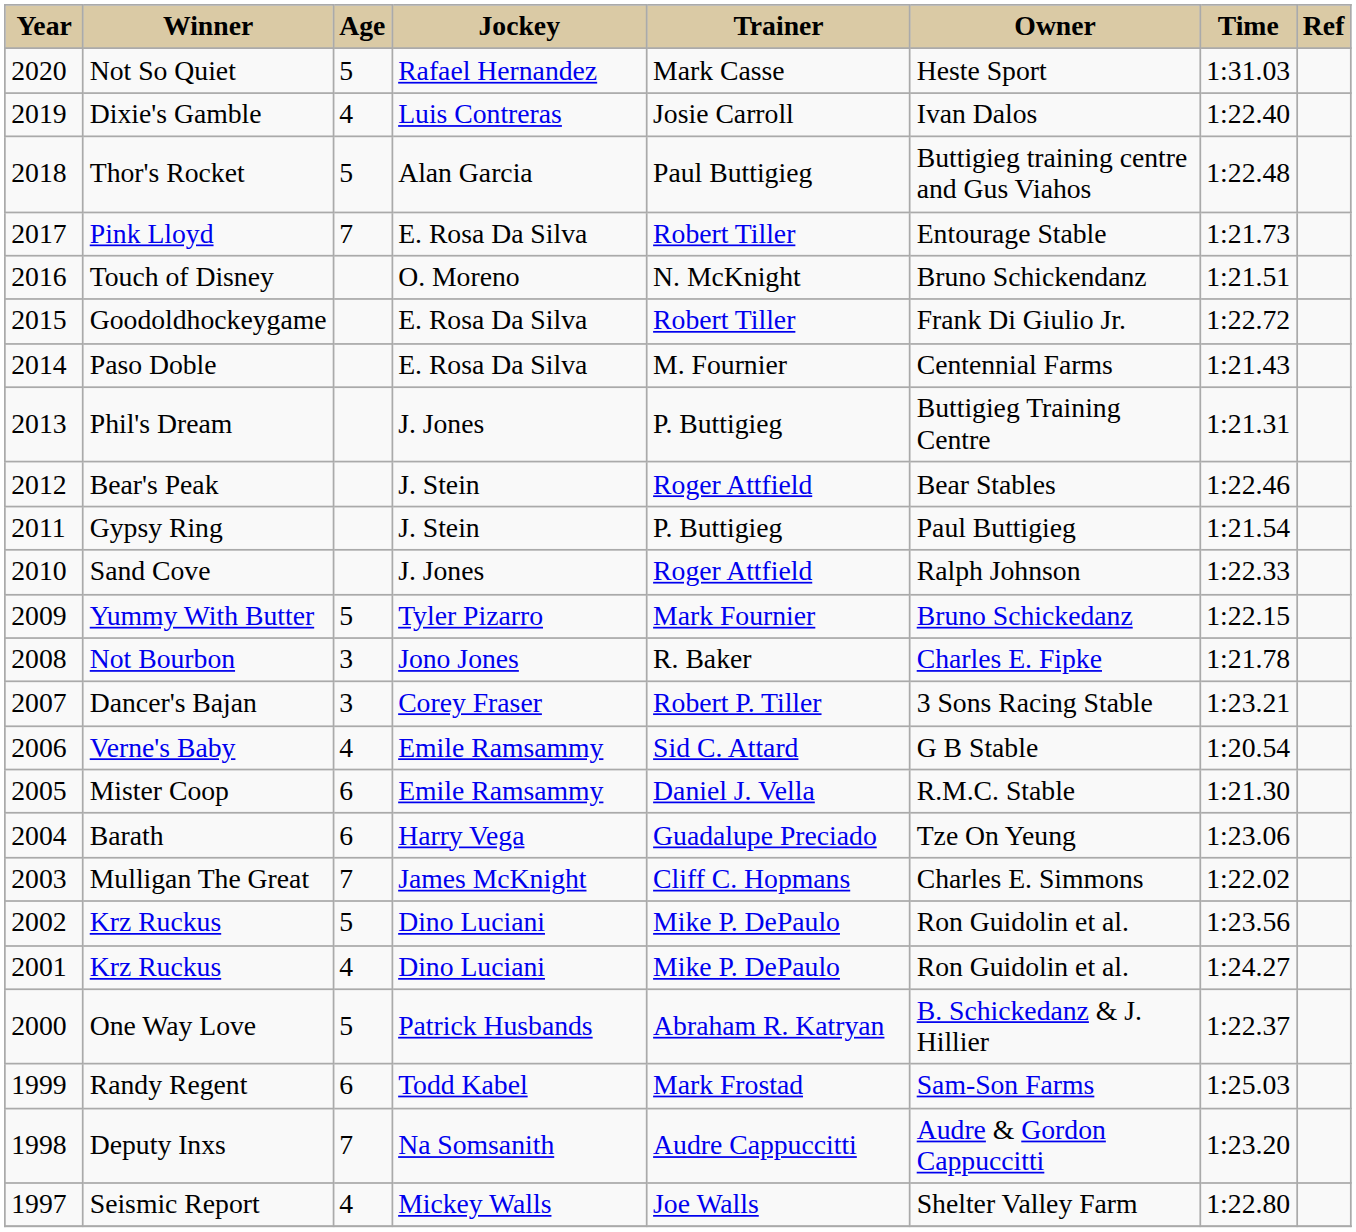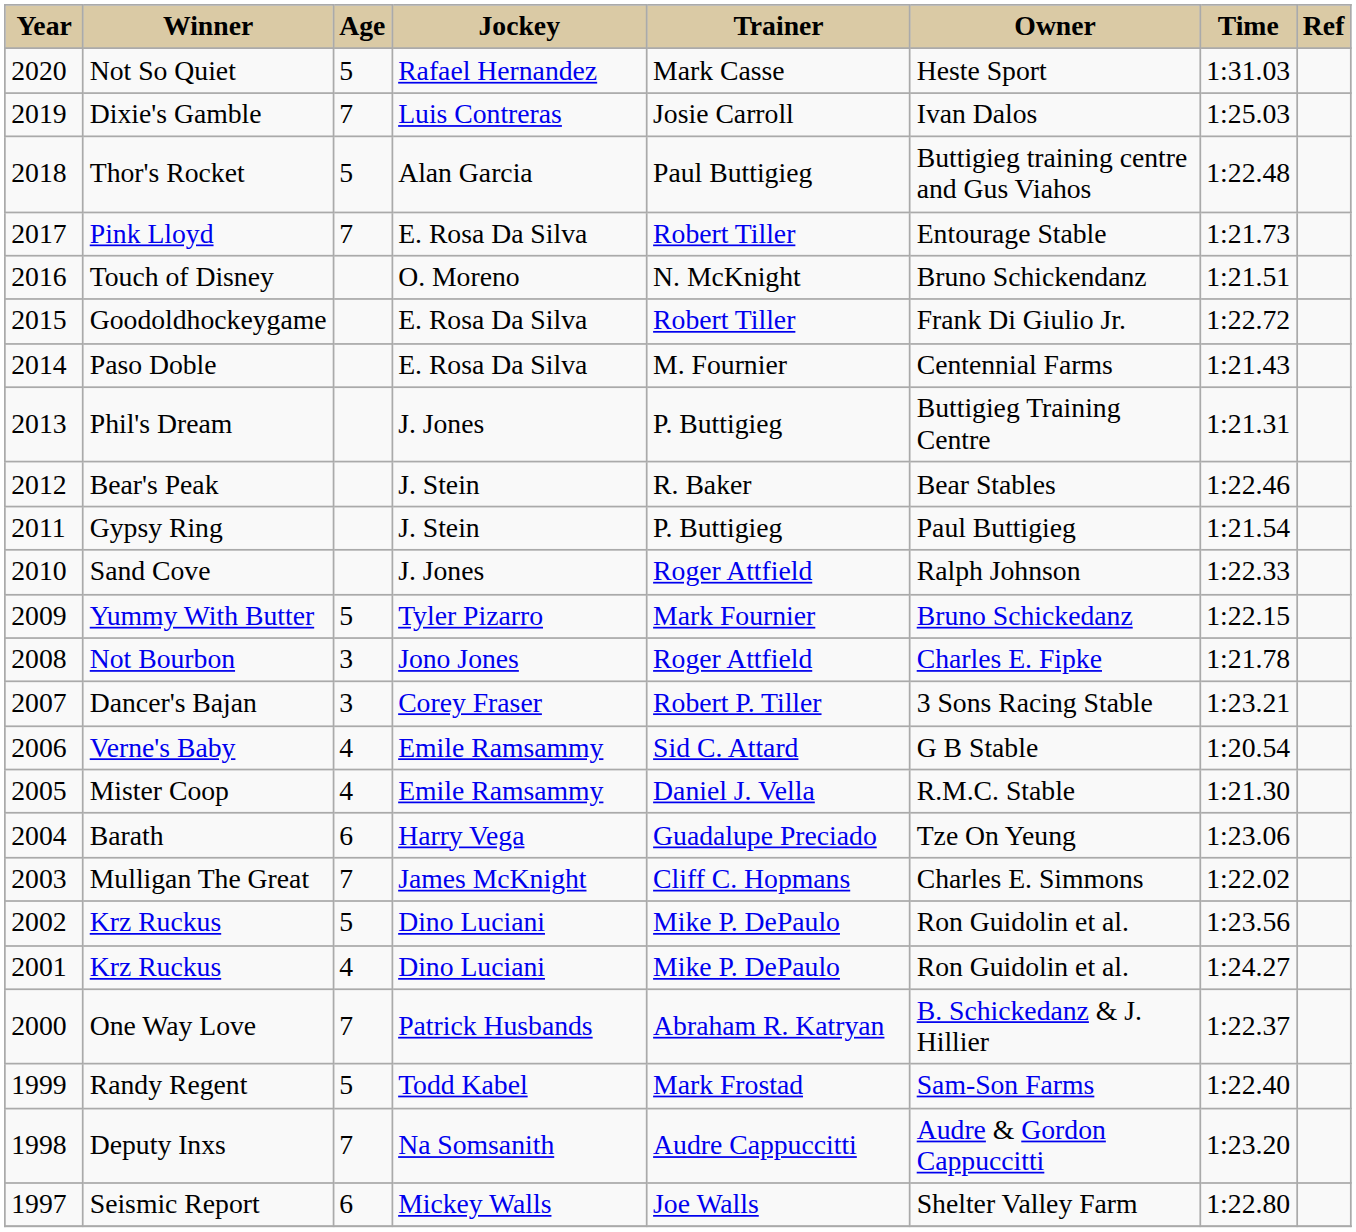Dixie's Gamble | Age: 4 -> 7
Dixie's Gamble | Time: 1:22.40 -> 1:25.03
Bear's Peak | Trainer: Roger Attfield -> R. Baker
Not Bourbon | Trainer: R. Baker -> Roger Attfield
Mister Coop | Age: 6 -> 4
One Way Love | Age: 5 -> 7
Randy Regent | Age: 6 -> 5
Randy Regent | Time: 1:25.03 -> 1:22.40
Seismic Report | Age: 4 -> 6
